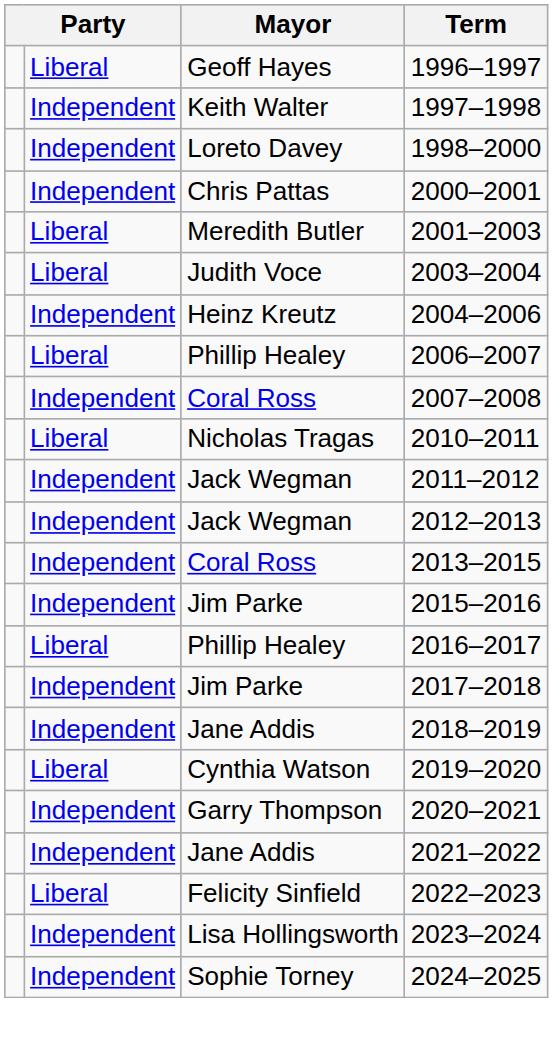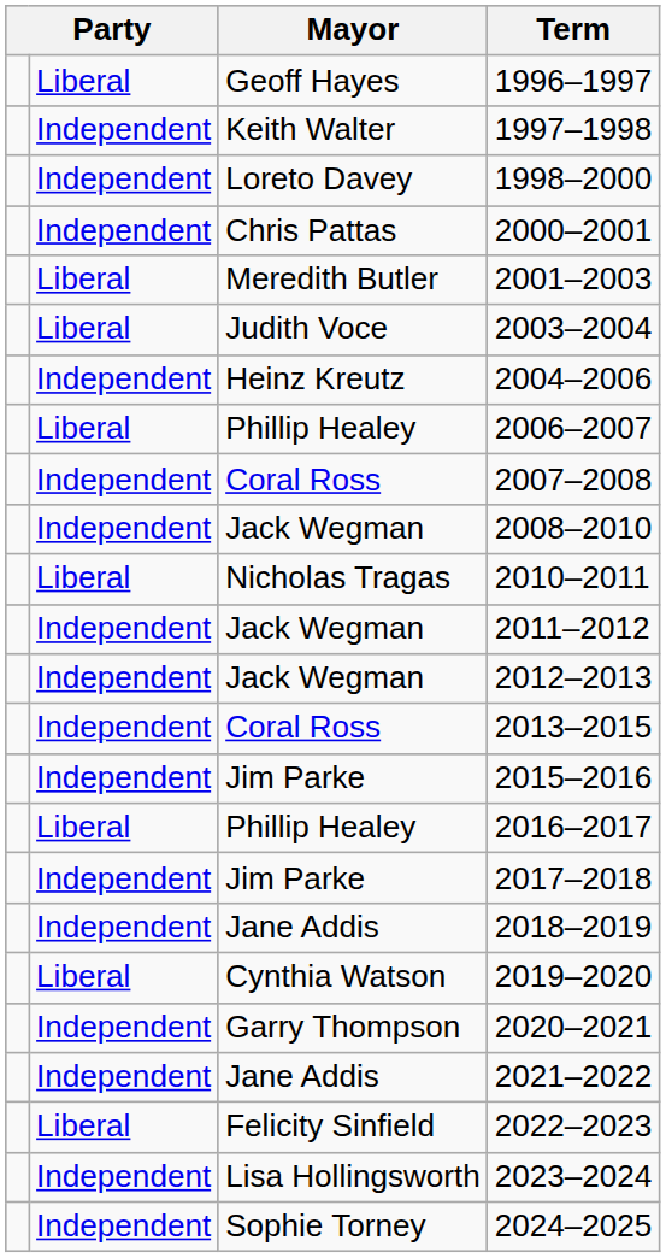+ row: Independent | Jack Wegman | 2008–2010
